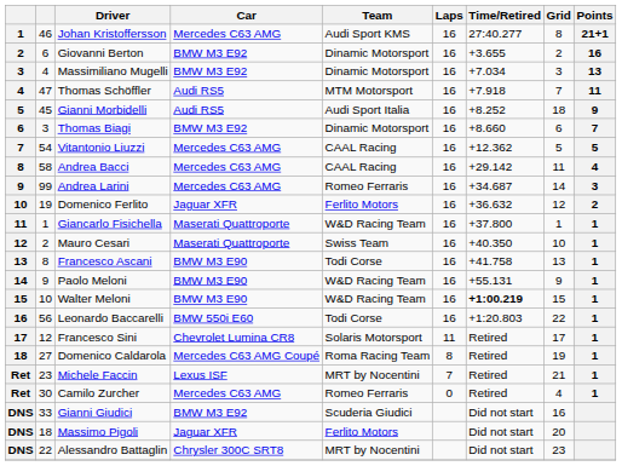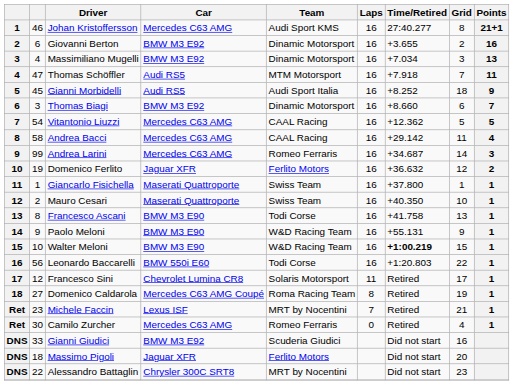Giancarlo Fisichella | Team: W&D Racing Team -> Swiss Team
